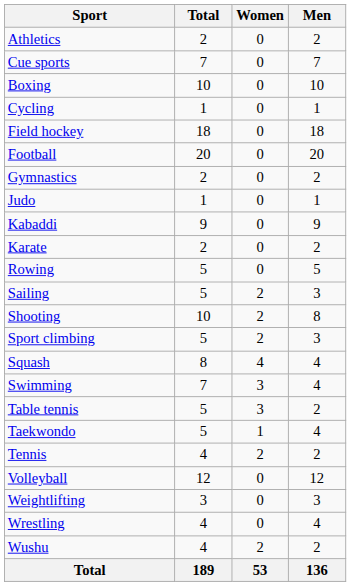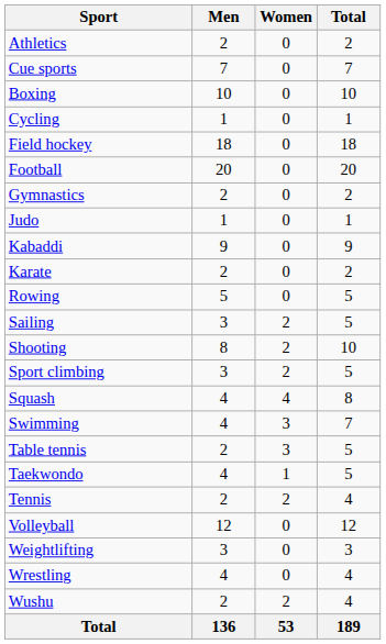columns swapped: Men <-> Total
